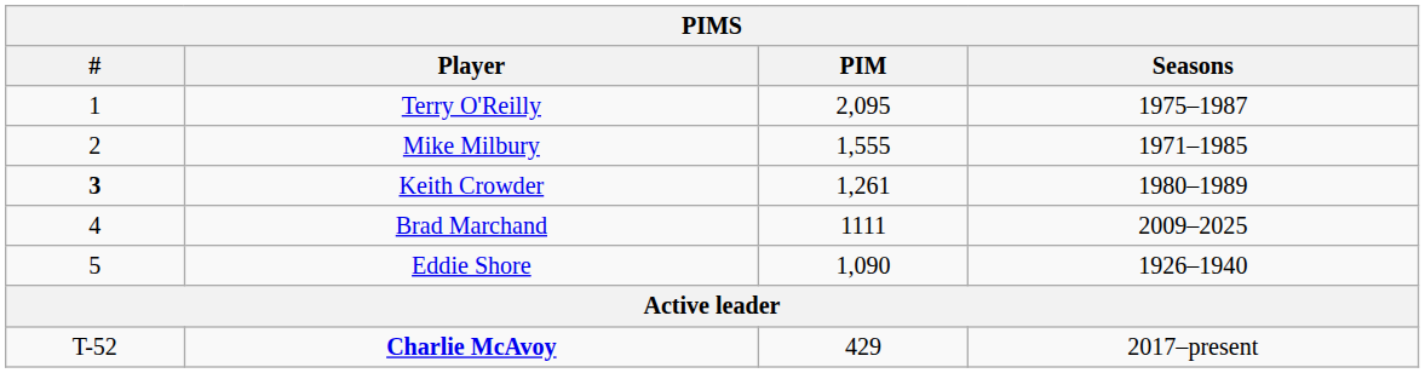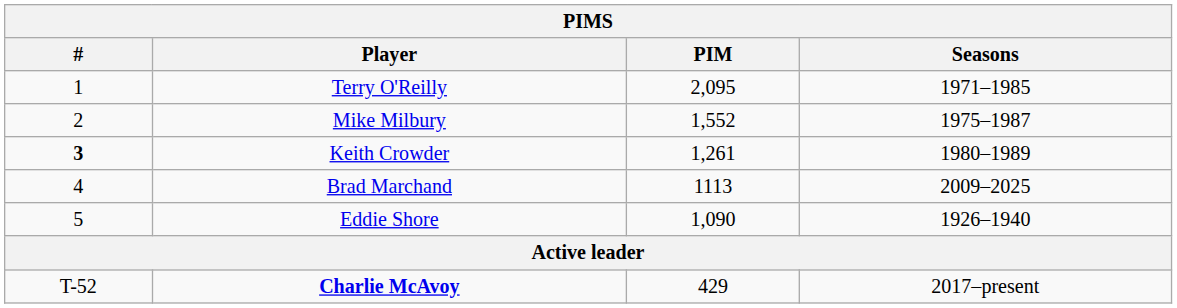Terry O'Reilly | Seasons: 1975–1987 -> 1971–1985
Mike Milbury | PIM: 1,555 -> 1,552
Mike Milbury | Seasons: 1971–1985 -> 1975–1987
Brad Marchand | PIM: 1111 -> 1113
